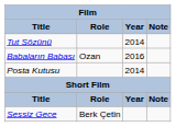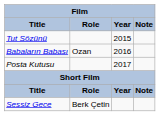Tut Sözünü | Year: 2014 -> 2015
Posta Kutusu | Year: 2014 -> 2017
